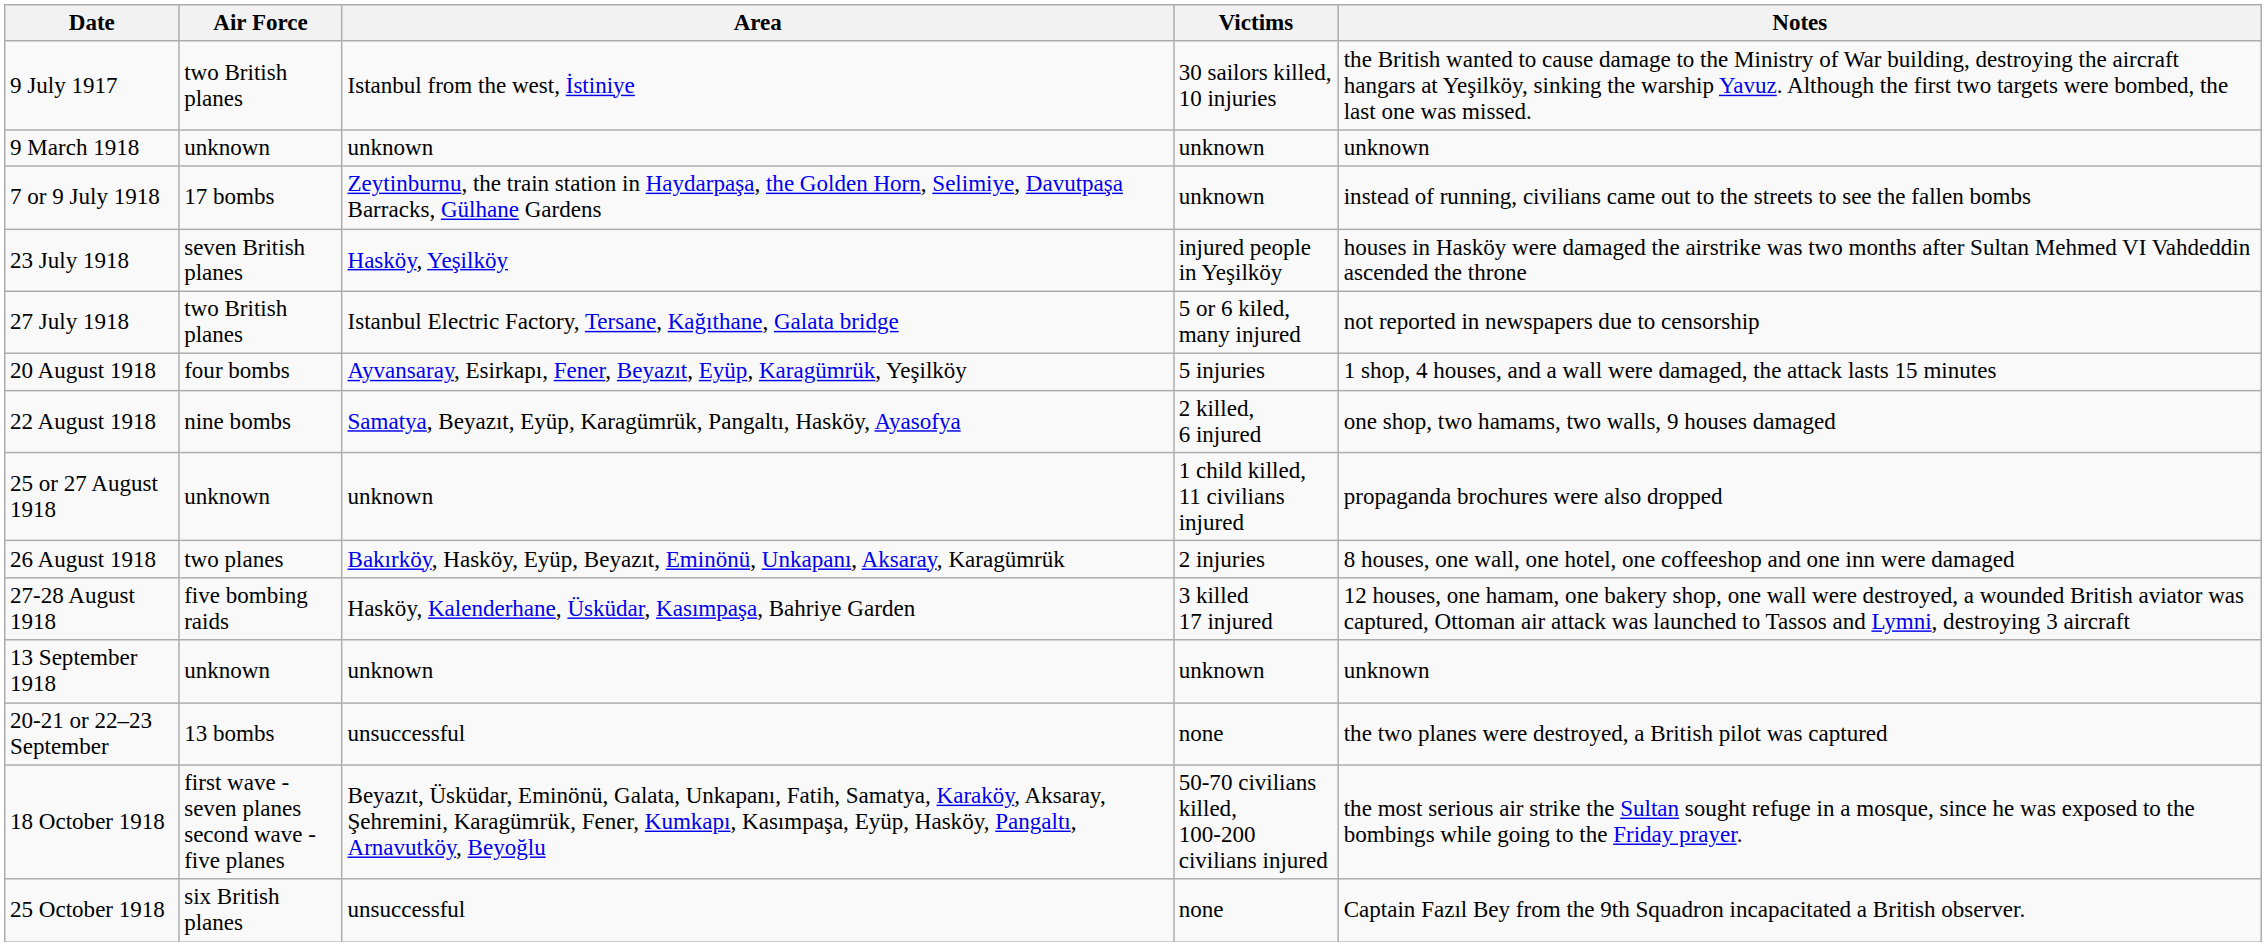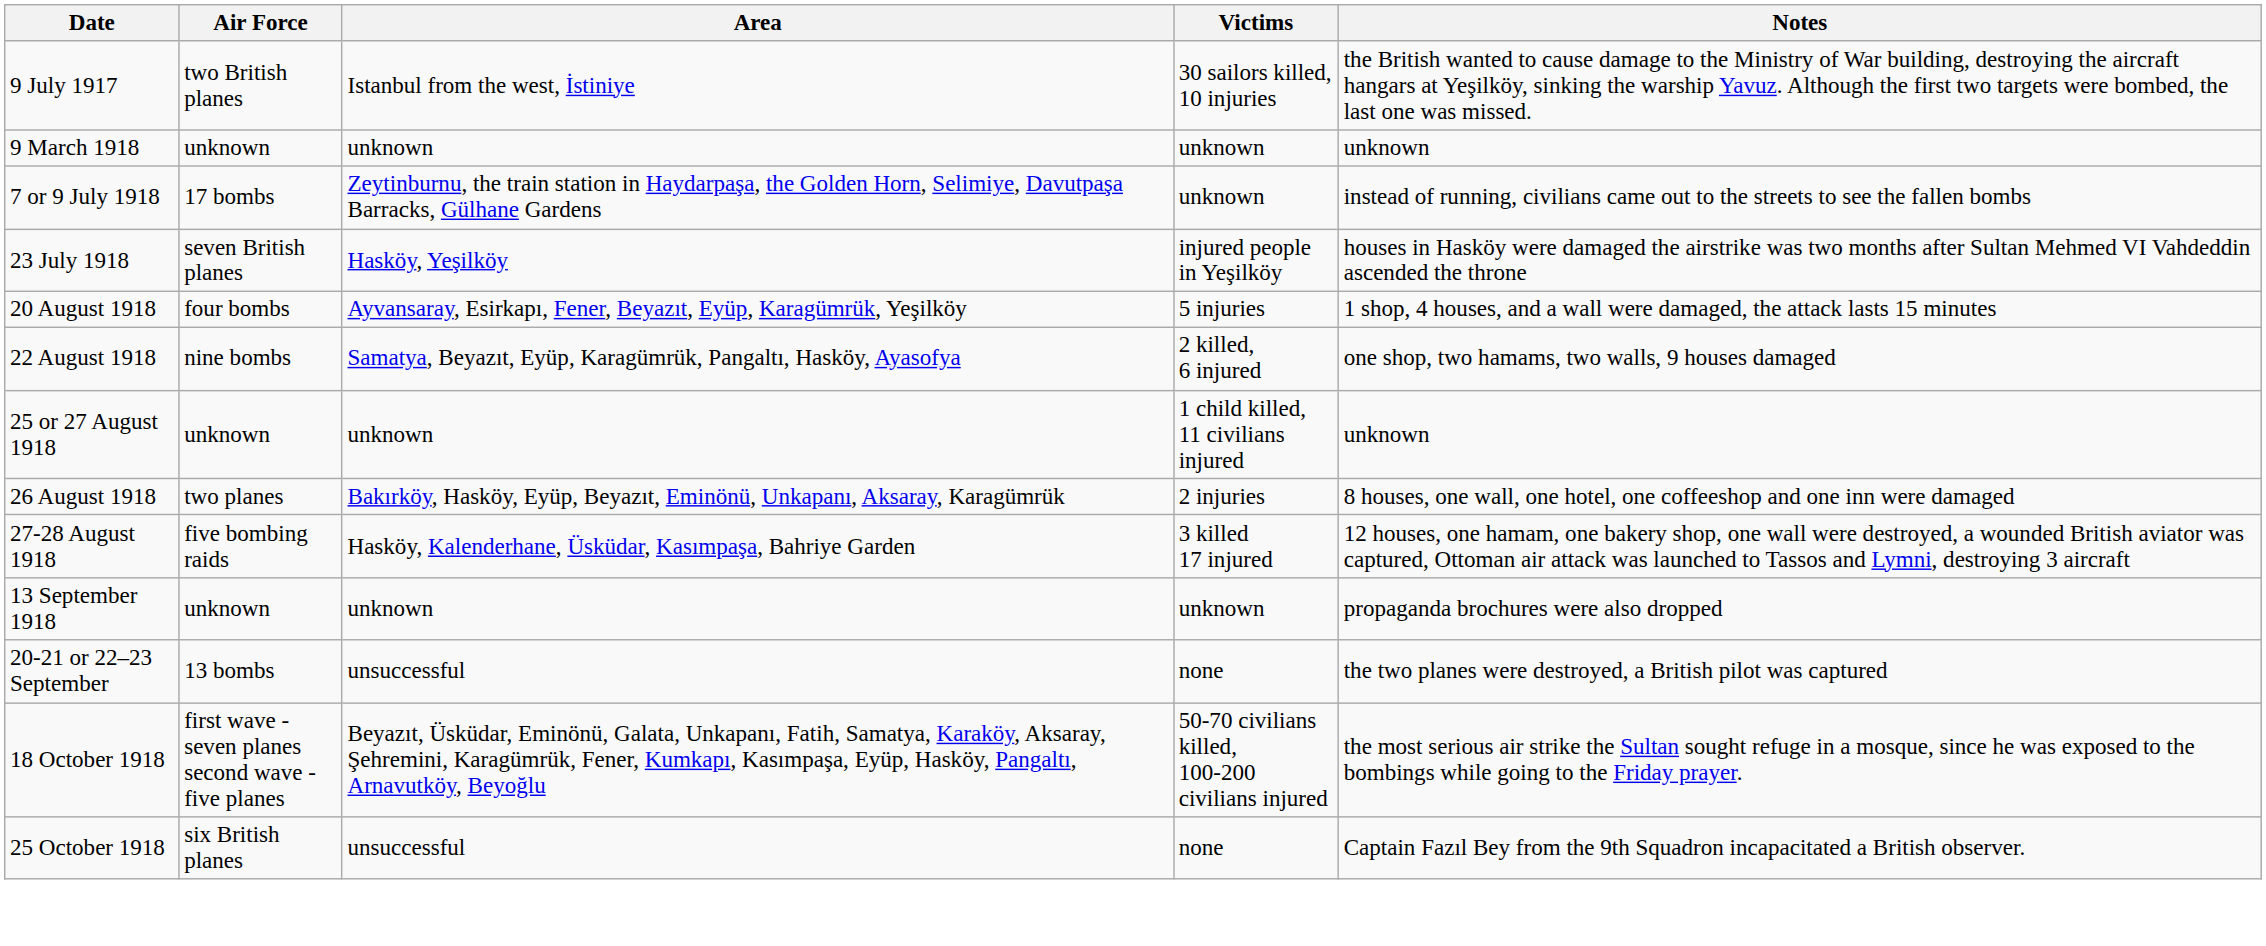- row: 27 July 1918 | two British planes | Istanbul Electric Factory, Tersane, Kağıthane, Galata bridge | 5 or 6 kiled, many injured | not reported in newspapers due to censorship
25 or 27 August 1918 | Notes: propaganda brochures were also dropped -> unknown
13 September 1918 | Notes: unknown -> propaganda brochures were also dropped
